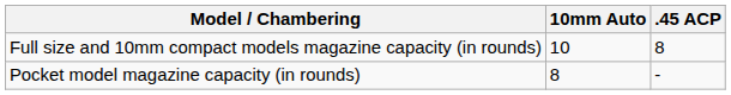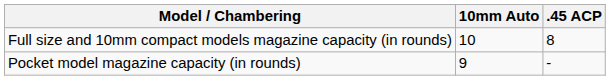Pocket model magazine capacity (in rounds) | 10mm Auto: 8 -> 9
